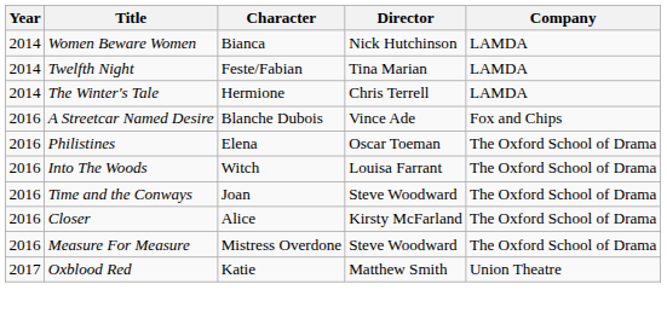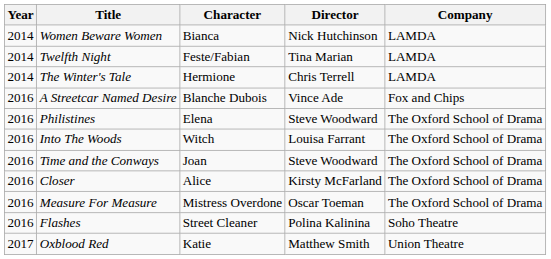Philistines | Director: Oscar Toeman -> Steve Woodward
Measure For Measure | Director: Steve Woodward -> Oscar Toeman
+ row: 2016 | Flashes | Street Cleaner | Polina Kalinina | Soho Theatre
